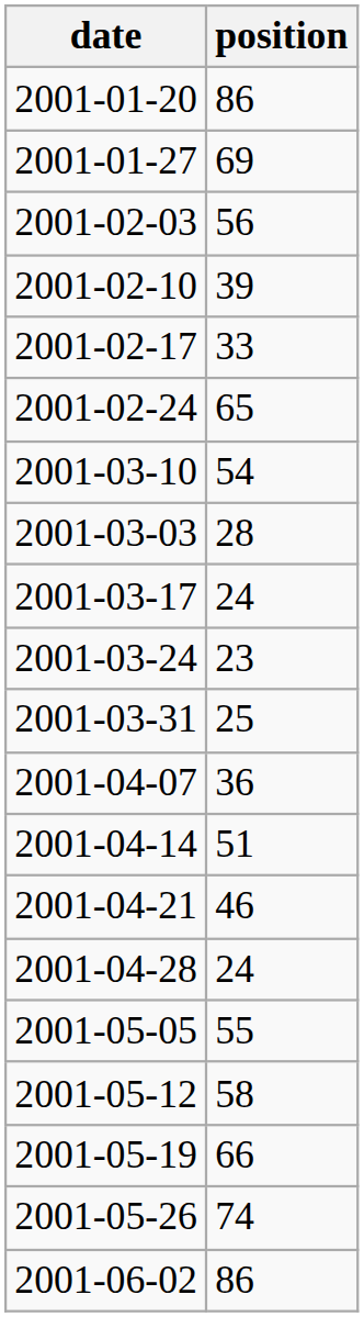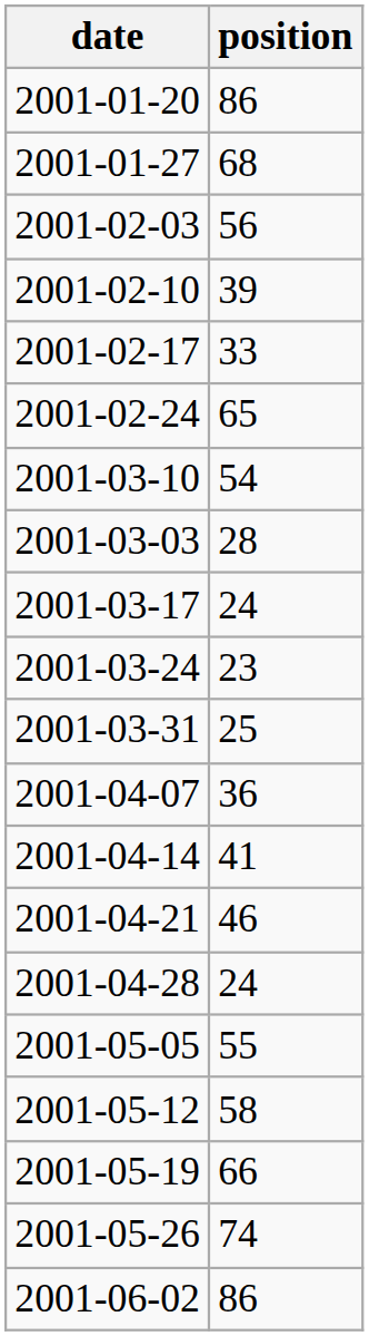2001-01-27 | position: 69 -> 68
2001-04-14 | position: 51 -> 41
